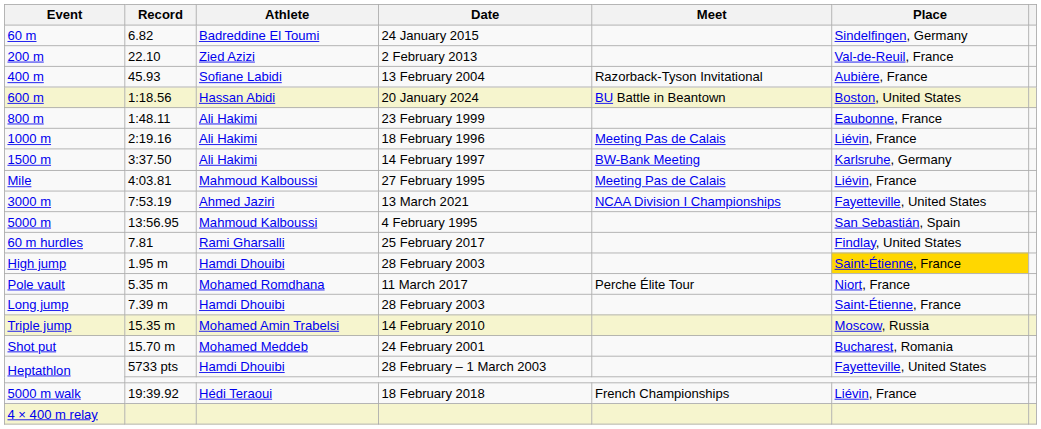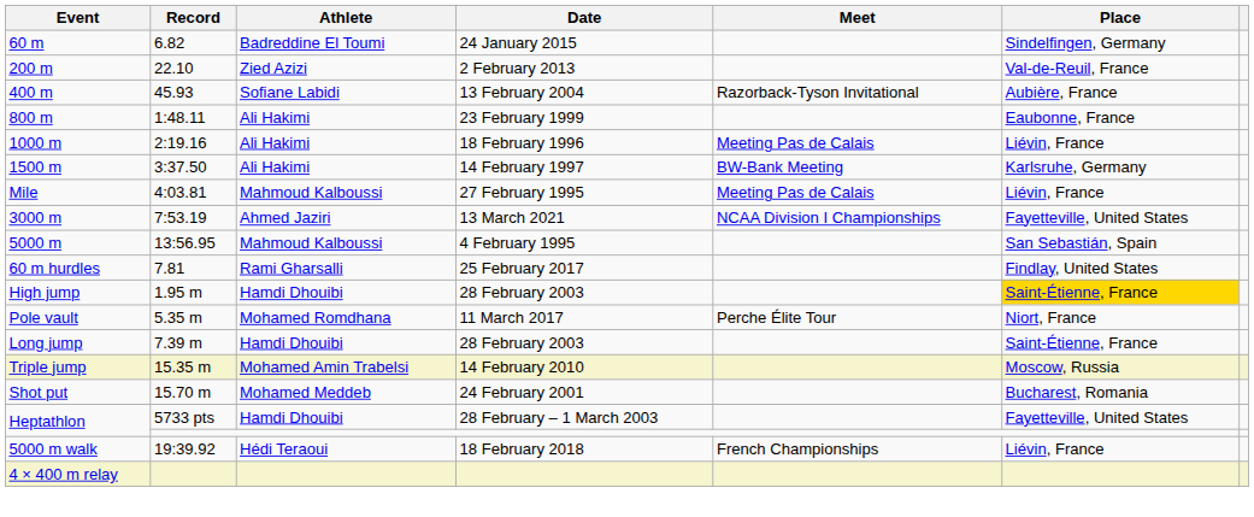- row: 600 m | 1:18.56 | Hassan Abidi | 20 January 2024 | BU Battle in Beantown | Boston, United States
